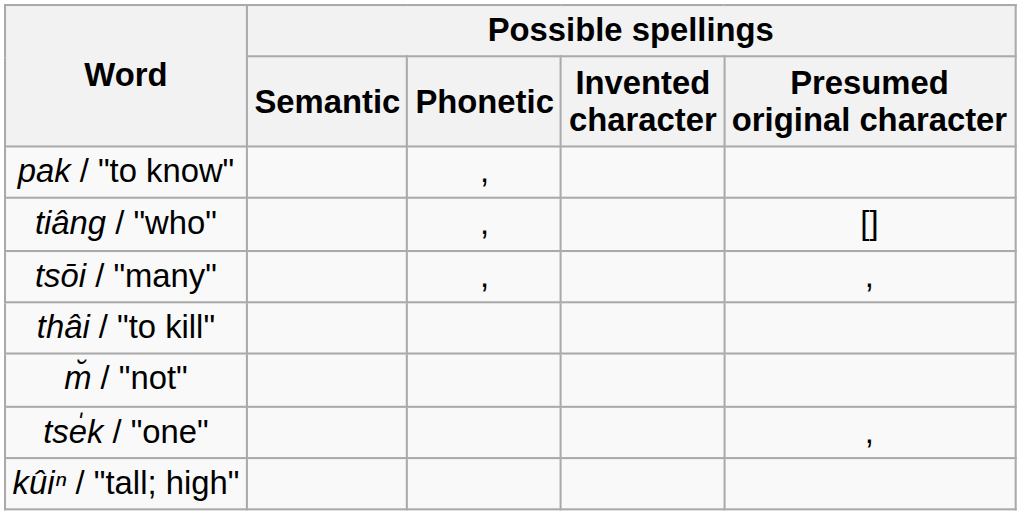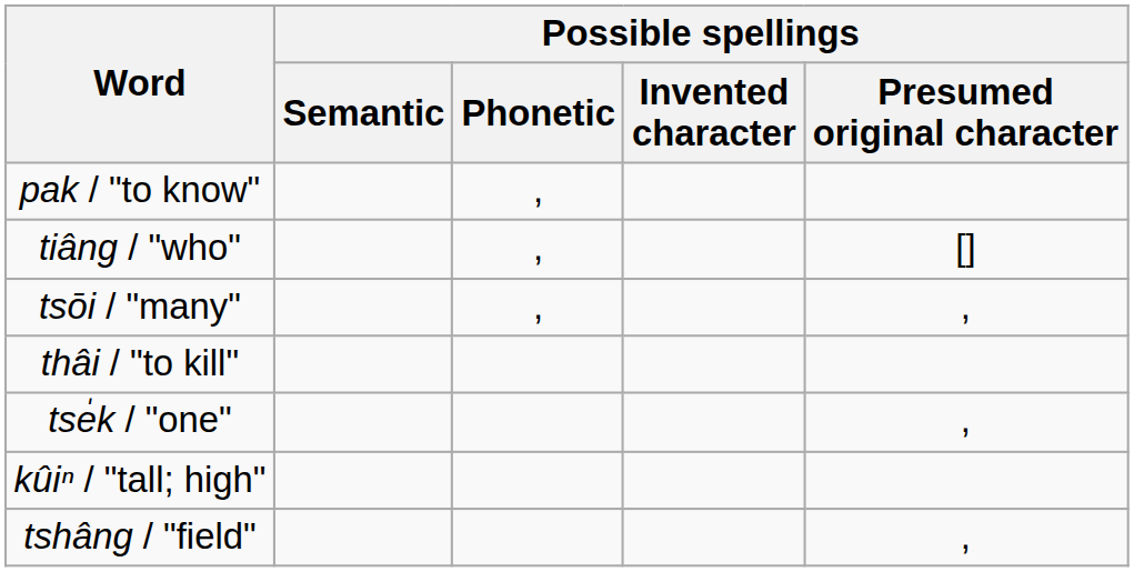- row: m̆ / "not"
+ row: tshâng / "field" | ,
